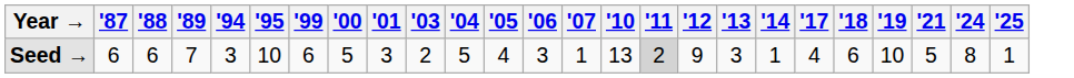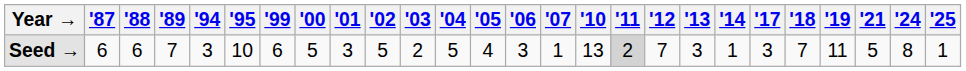+ column: '02 | 5
Seed → | '12: 9 -> 7
Seed → | '17: 4 -> 3
Seed → | '18: 6 -> 7
Seed → | '19: 10 -> 11
